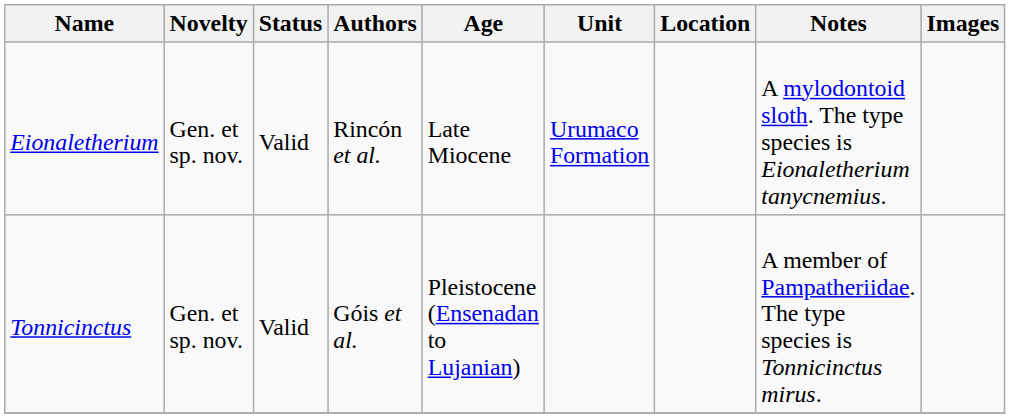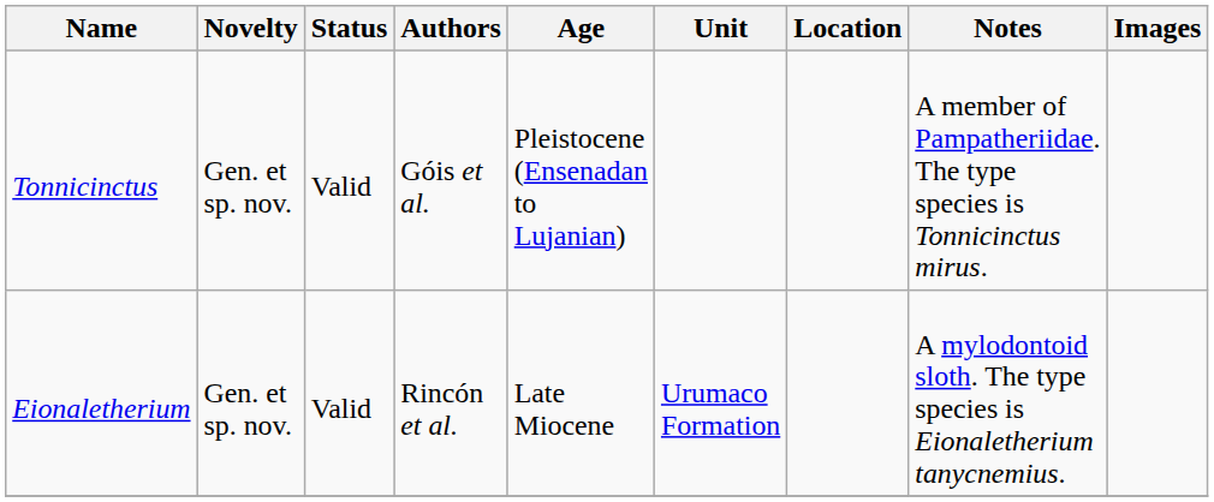rows swapped: Eionaletherium <-> Tonnicinctus
